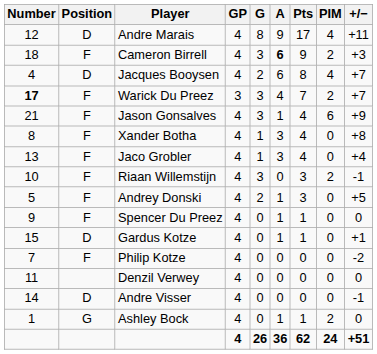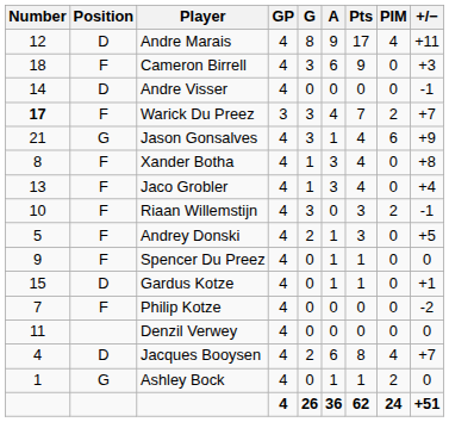Cameron Birrell | A: bold -> normal
Cameron Birrell | PIM: 2 -> 0
rows swapped: Jacques Booysen <-> Andre Visser
Jason Gonsalves | Position: F -> G
